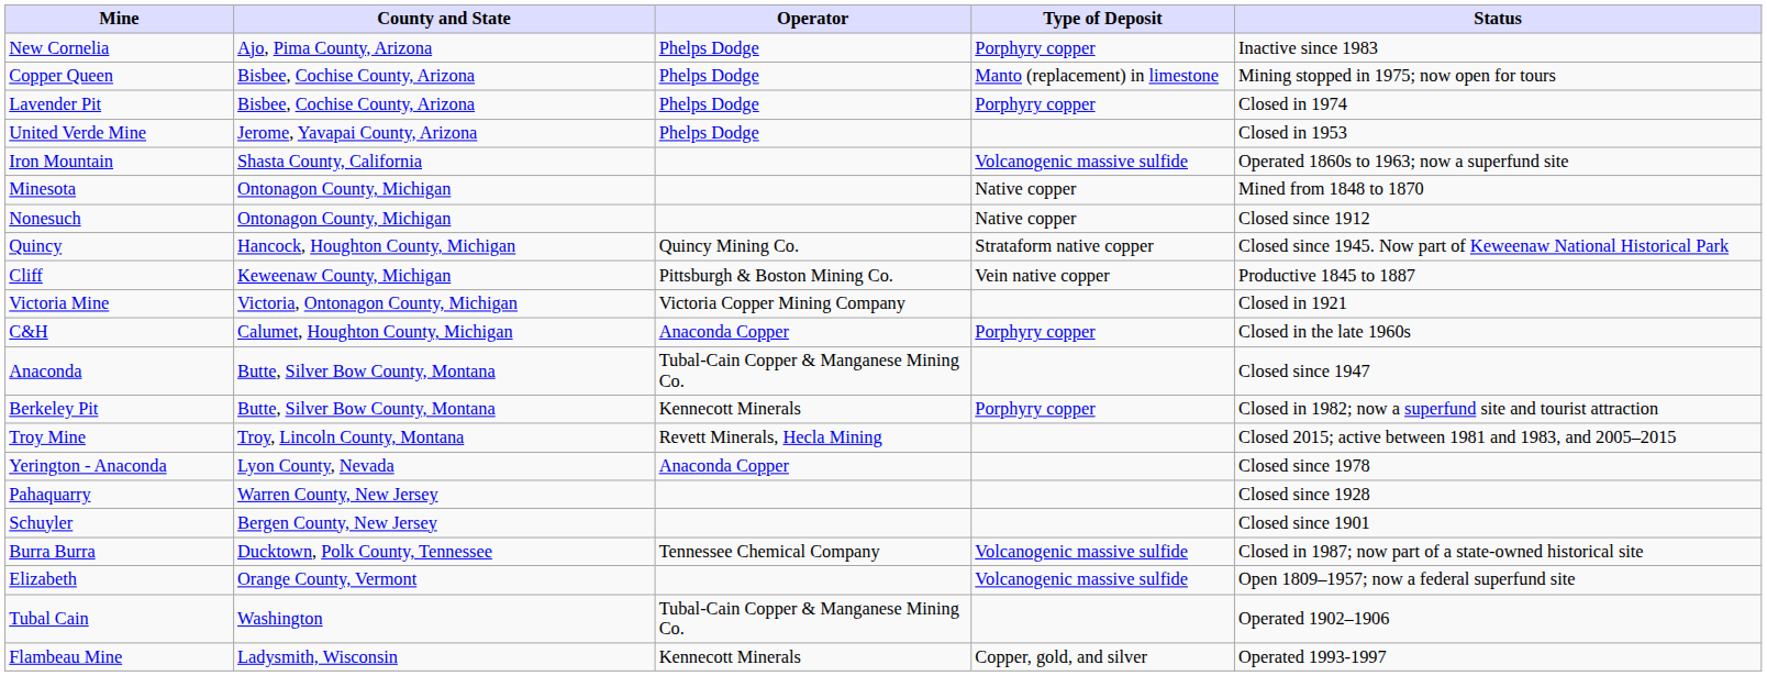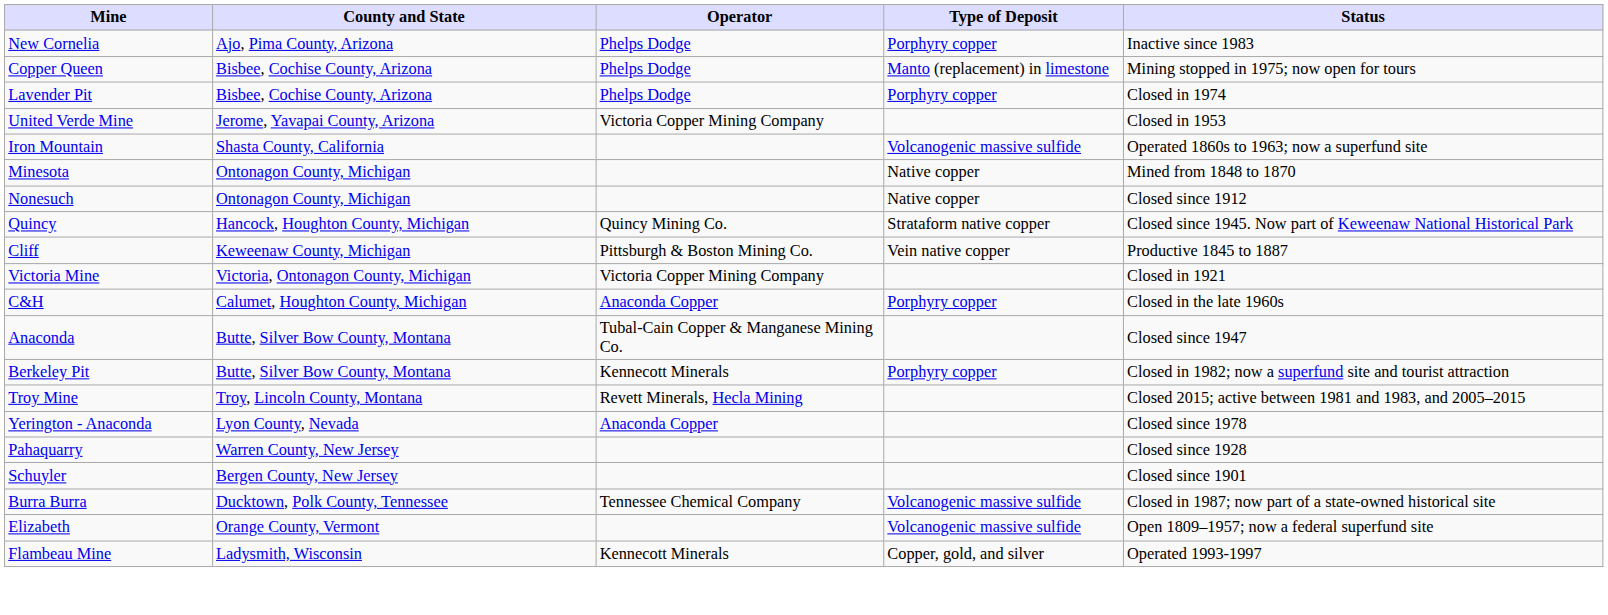United Verde Mine | Operator: Phelps Dodge -> Victoria Copper Mining Company
- row: Tubal Cain | Washington | Tubal-Cain Copper & Manganese Mining Co. | Operated 1902–1906
